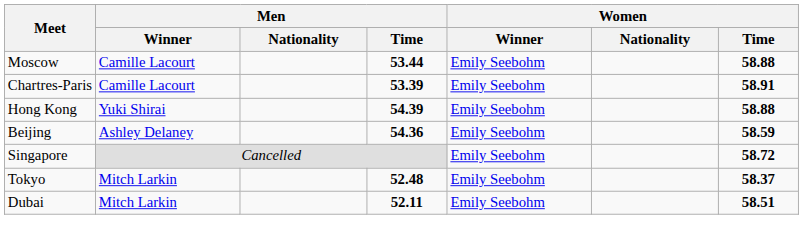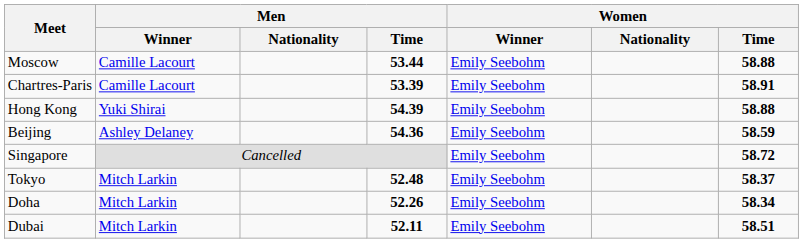+ row: Doha | Mitch Larkin | 52.26 | Emily Seebohm | 58.34
